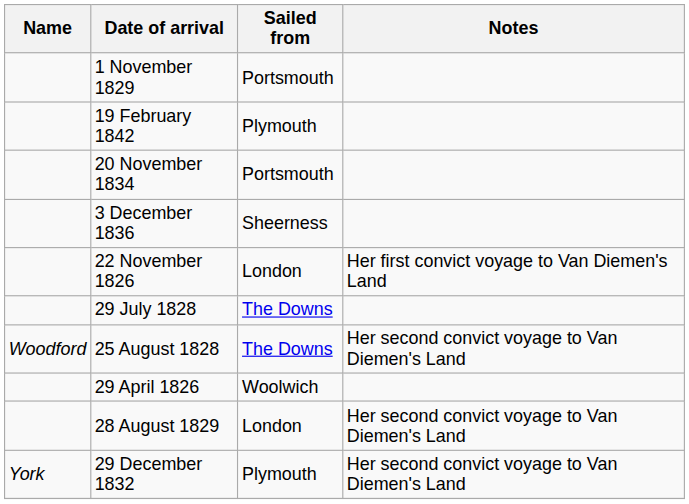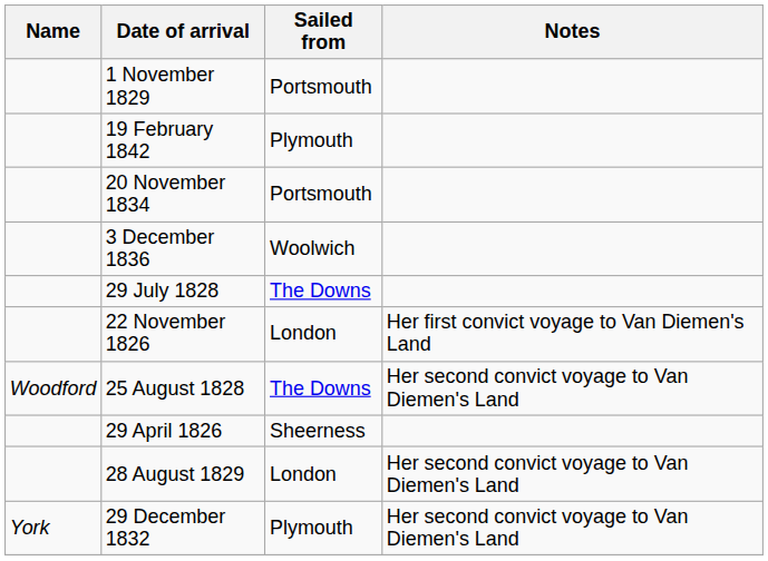3 December 1836 | Sailed from: Sheerness -> Woolwich
rows swapped: 29 July 1828 <-> 22 November 1826
29 April 1826 | Sailed from: Woolwich -> Sheerness
